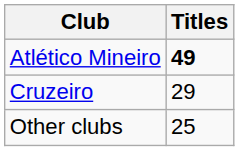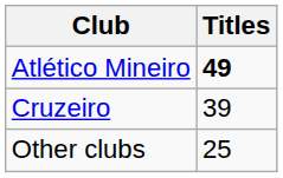Cruzeiro | Titles: 29 -> 39
